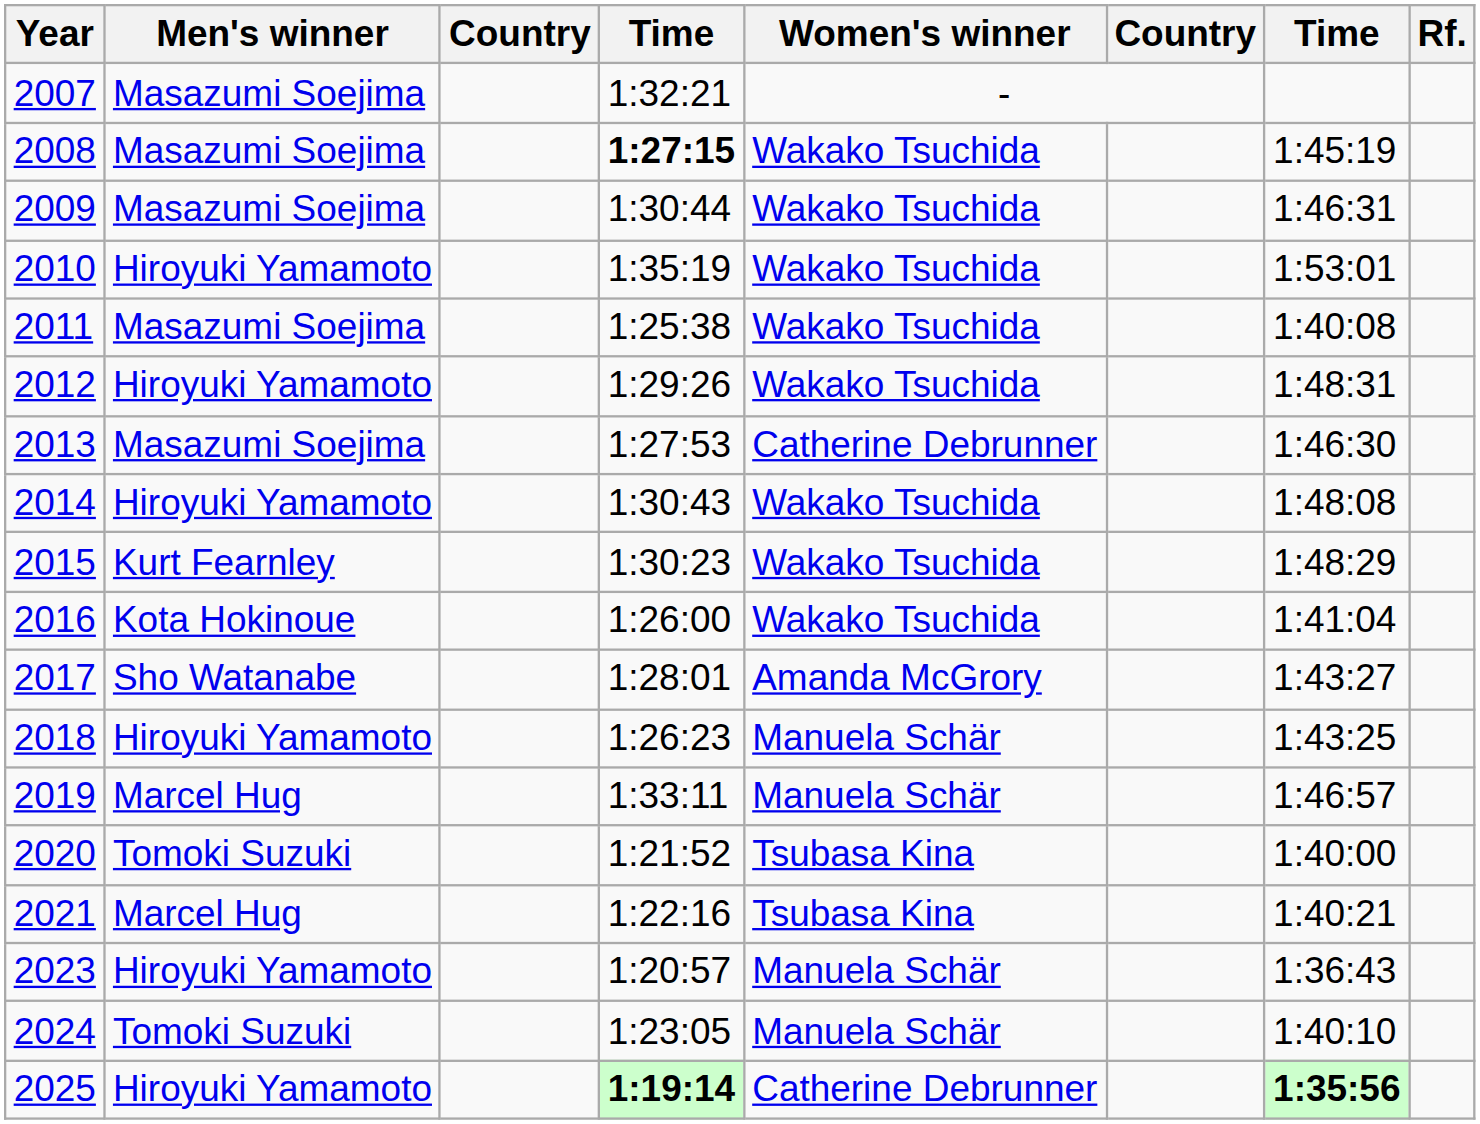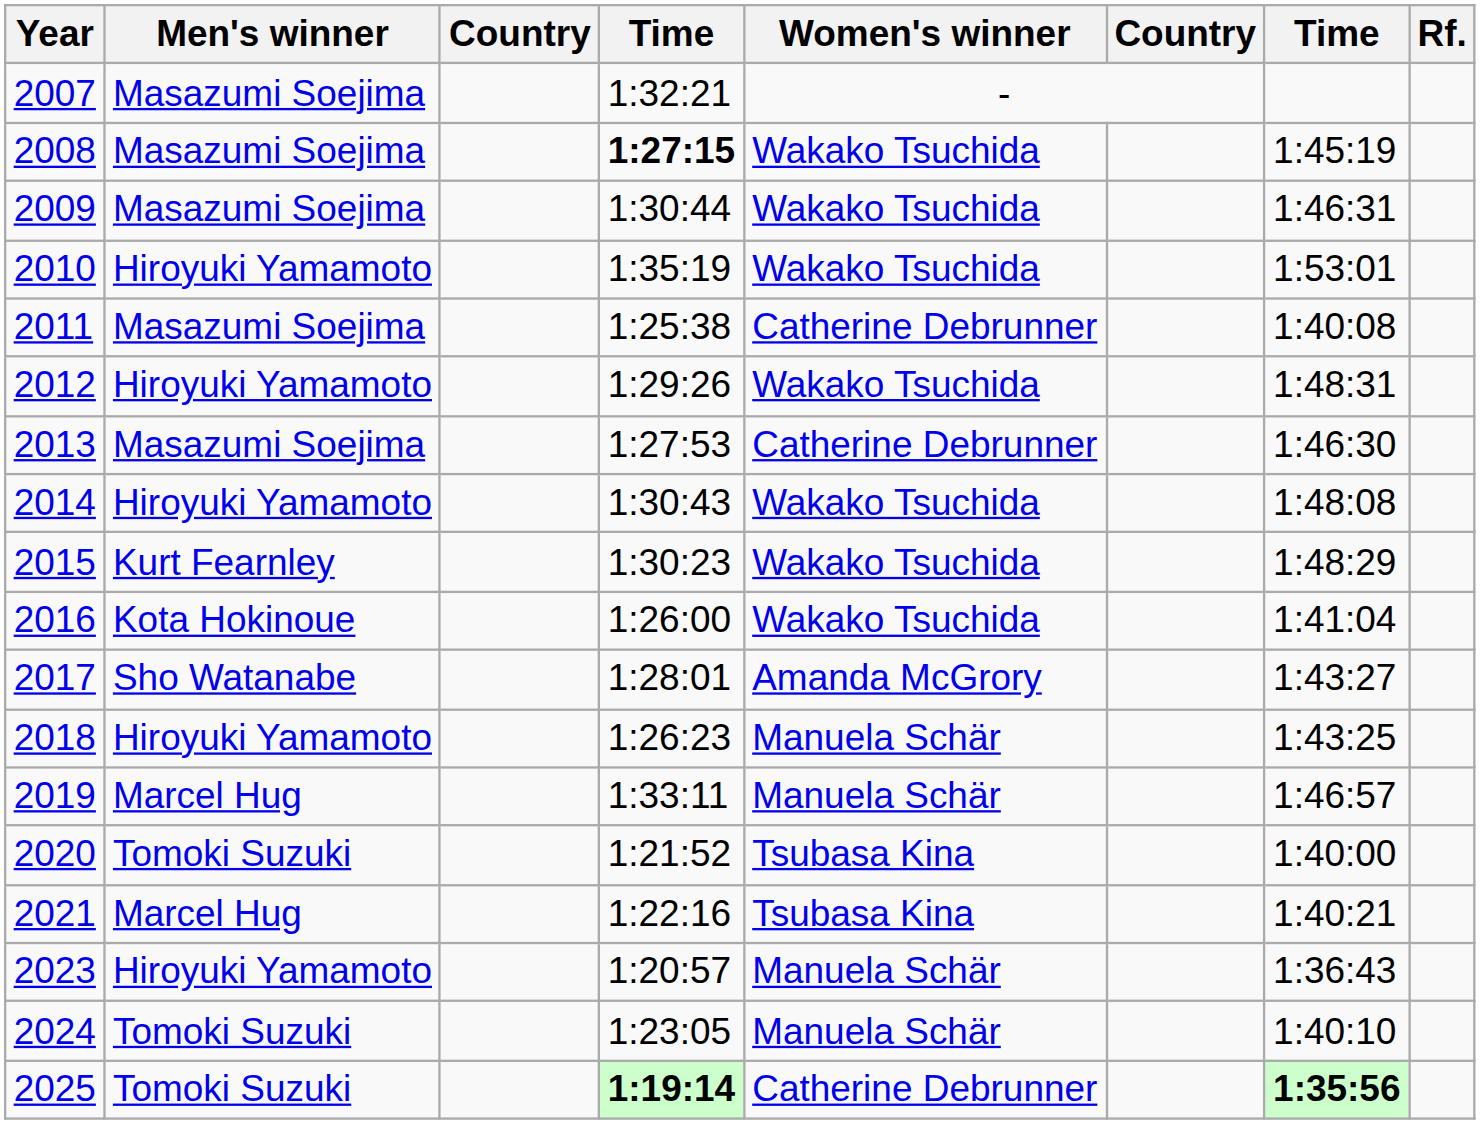2011 | Women's winner: Wakako Tsuchida -> Catherine Debrunner
2025 | Men's winner: Hiroyuki Yamamoto -> Tomoki Suzuki
